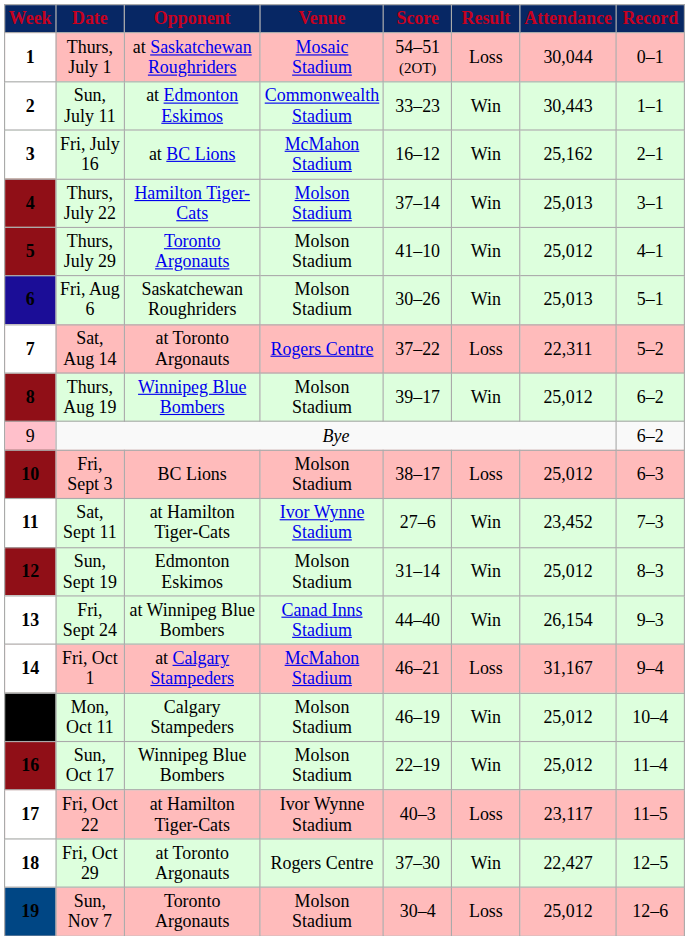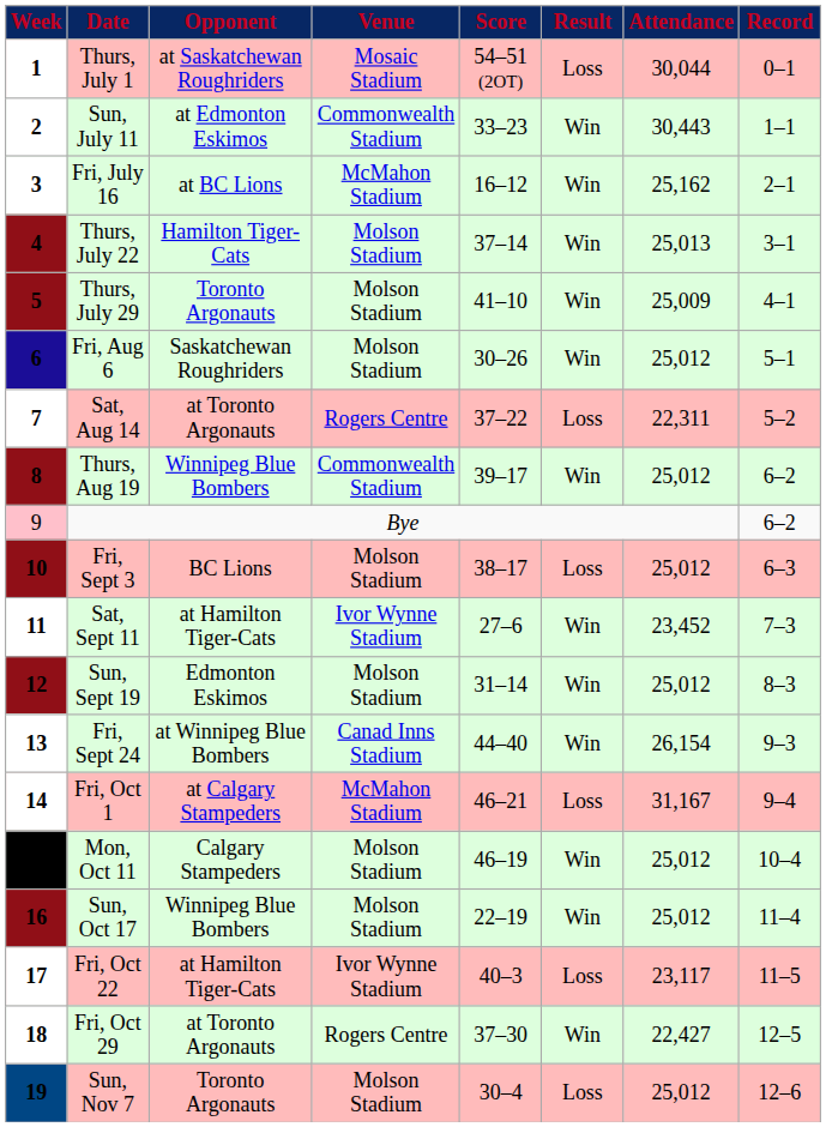Thurs, July 29 | Attendance: 25,012 -> 25,009
Fri, Aug 6 | Attendance: 25,013 -> 25,012
Thurs, Aug 19 | Venue: Molson Stadium -> Commonwealth Stadium
